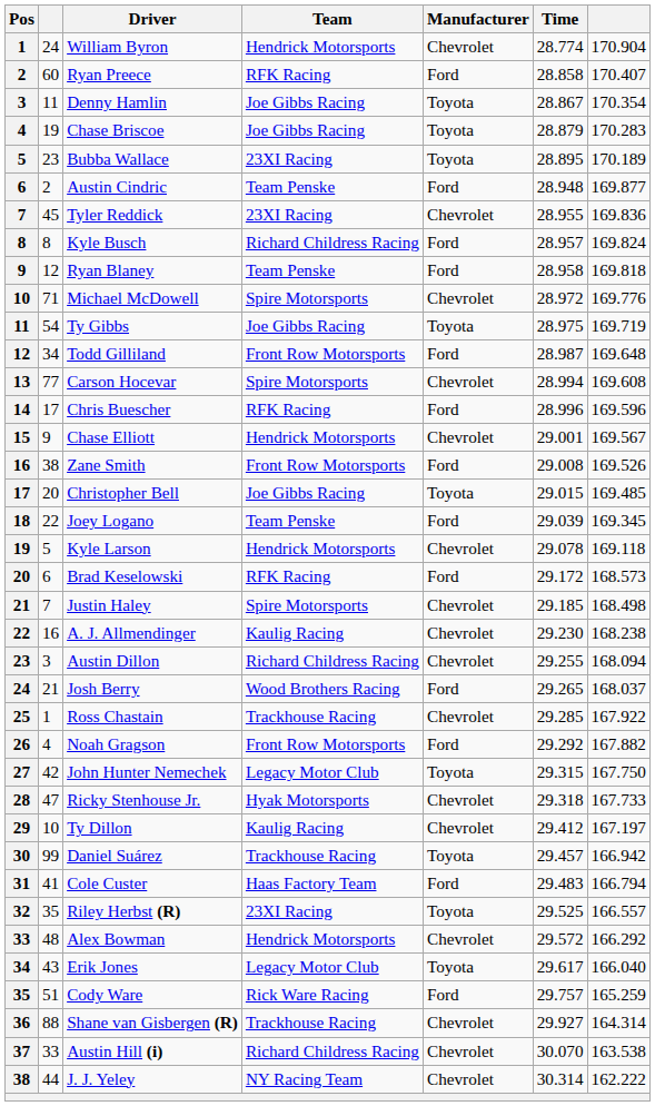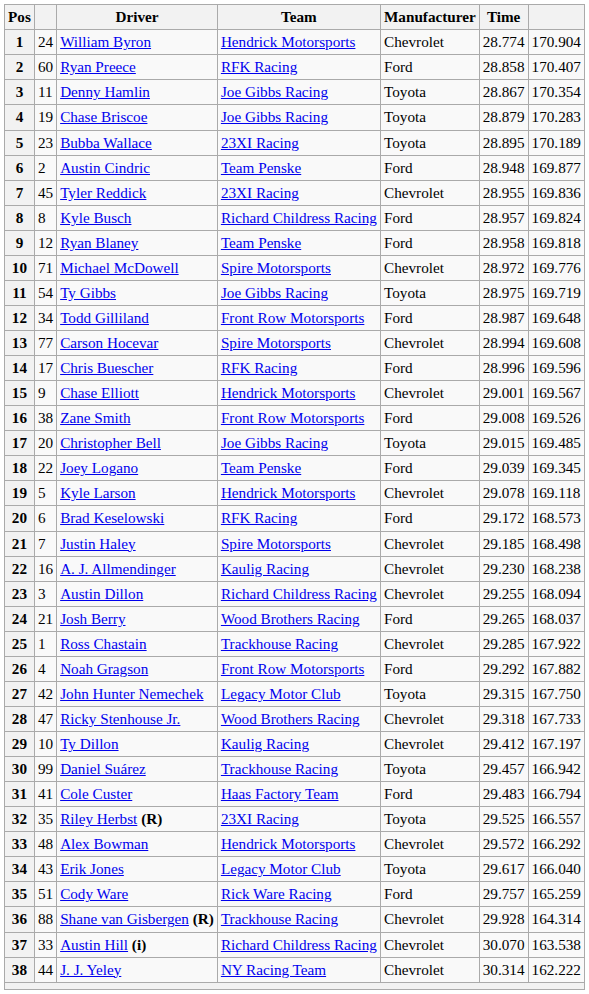Ricky Stenhouse Jr. | Team: Hyak Motorsports -> Wood Brothers Racing
Shane van Gisbergen (R) | Time: 29.927 -> 29.928
